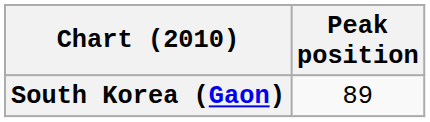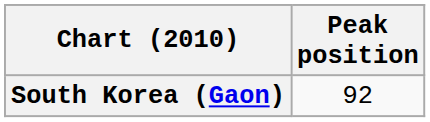South Korea (Gaon) | Peak position: 89 -> 92
